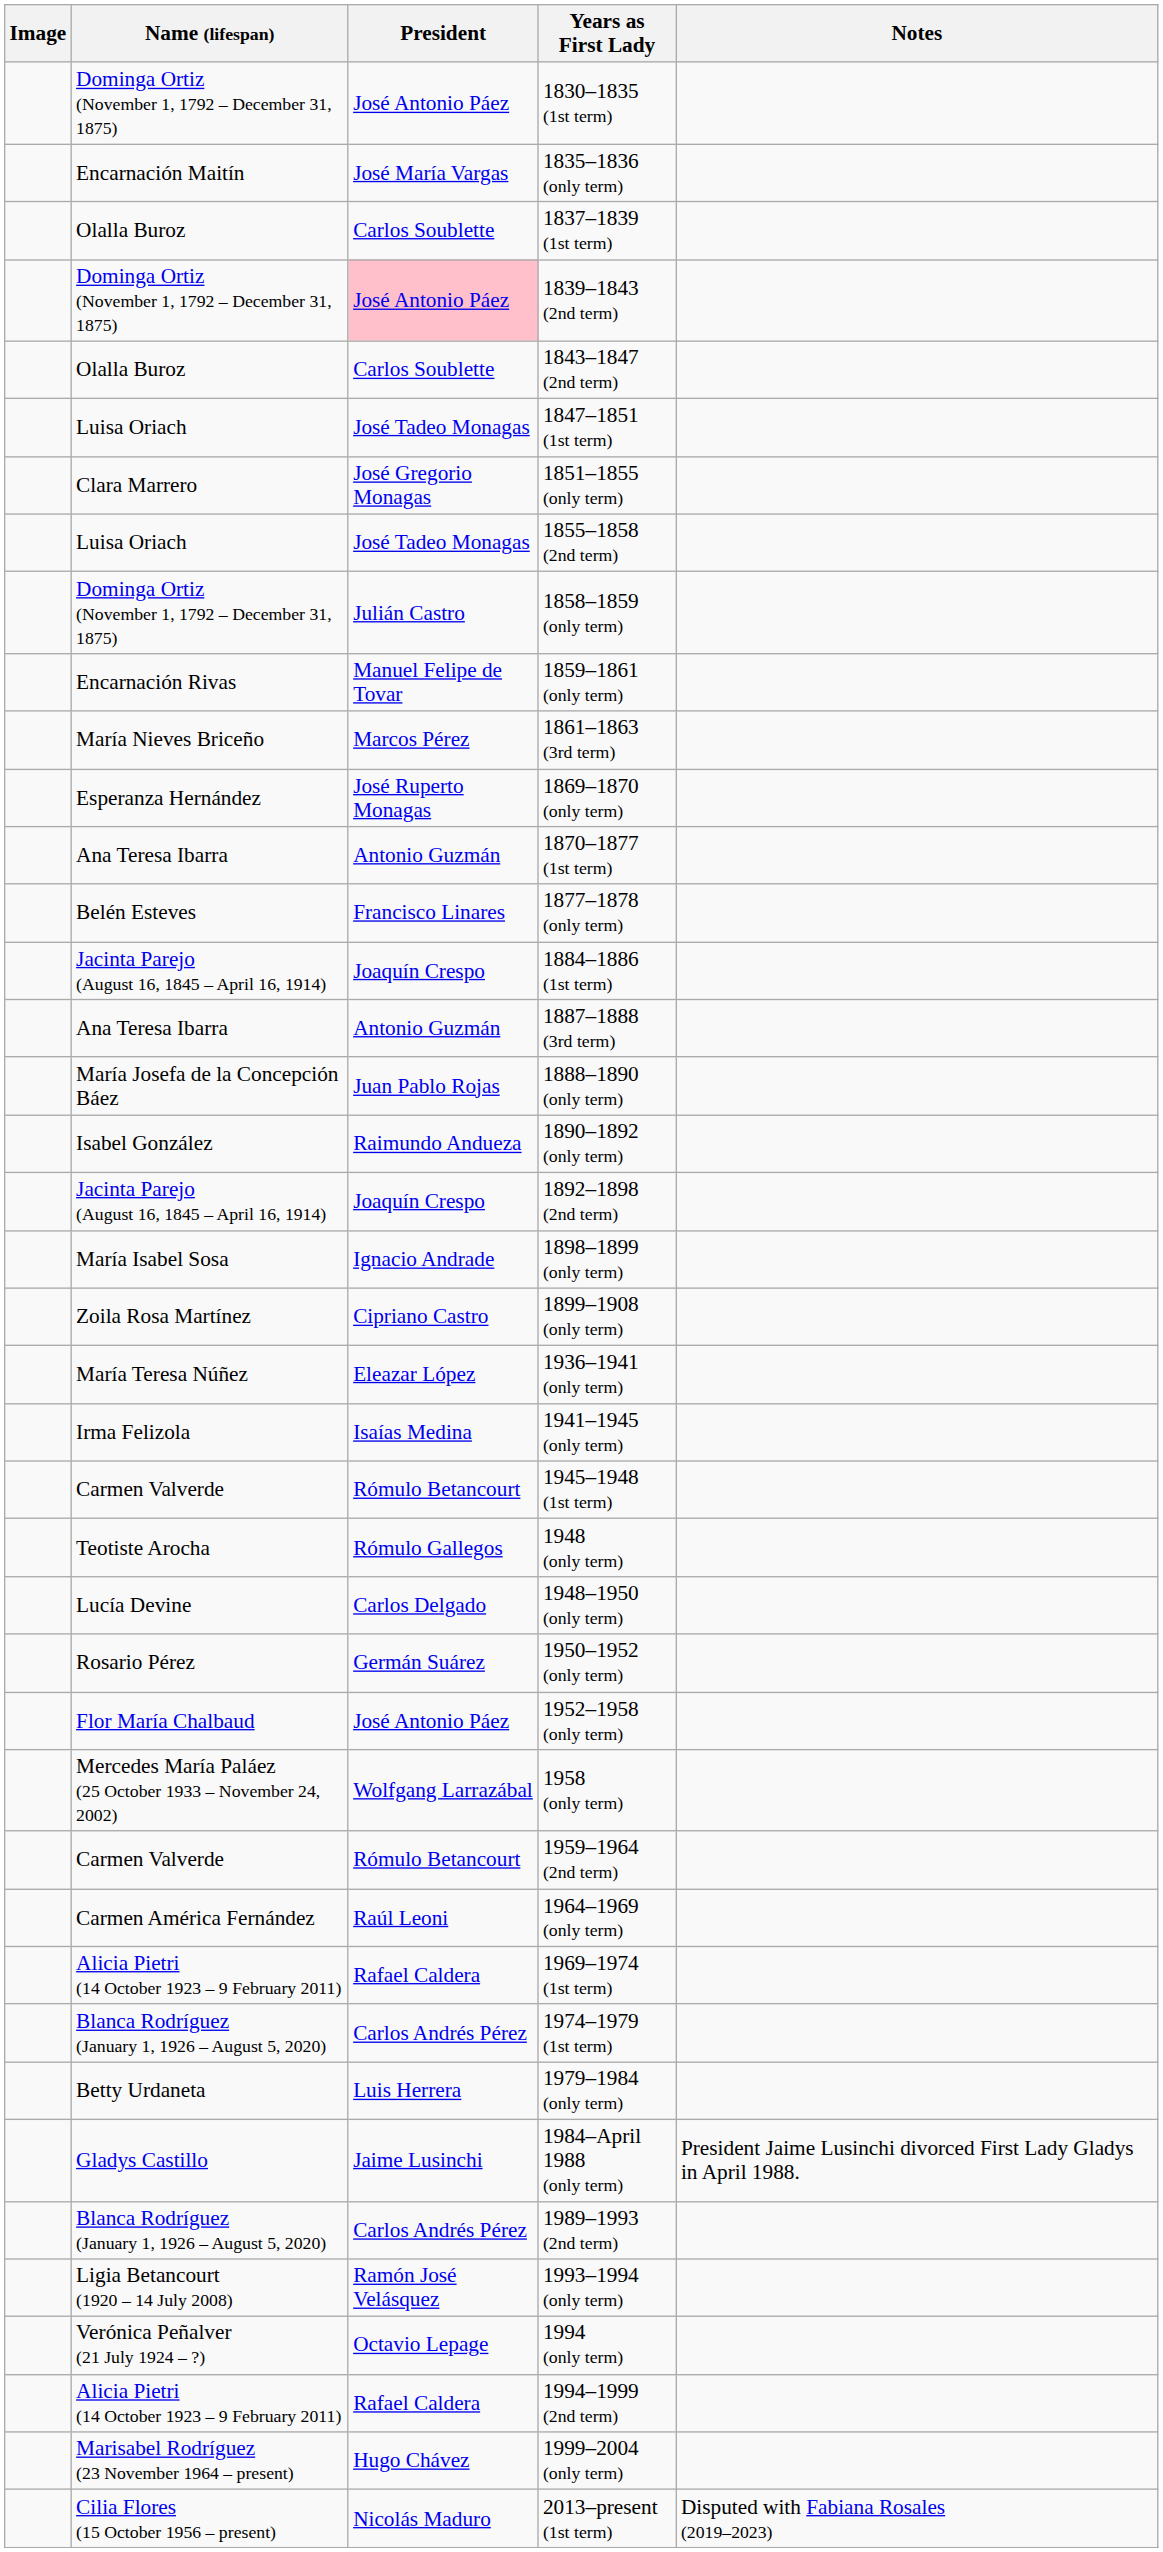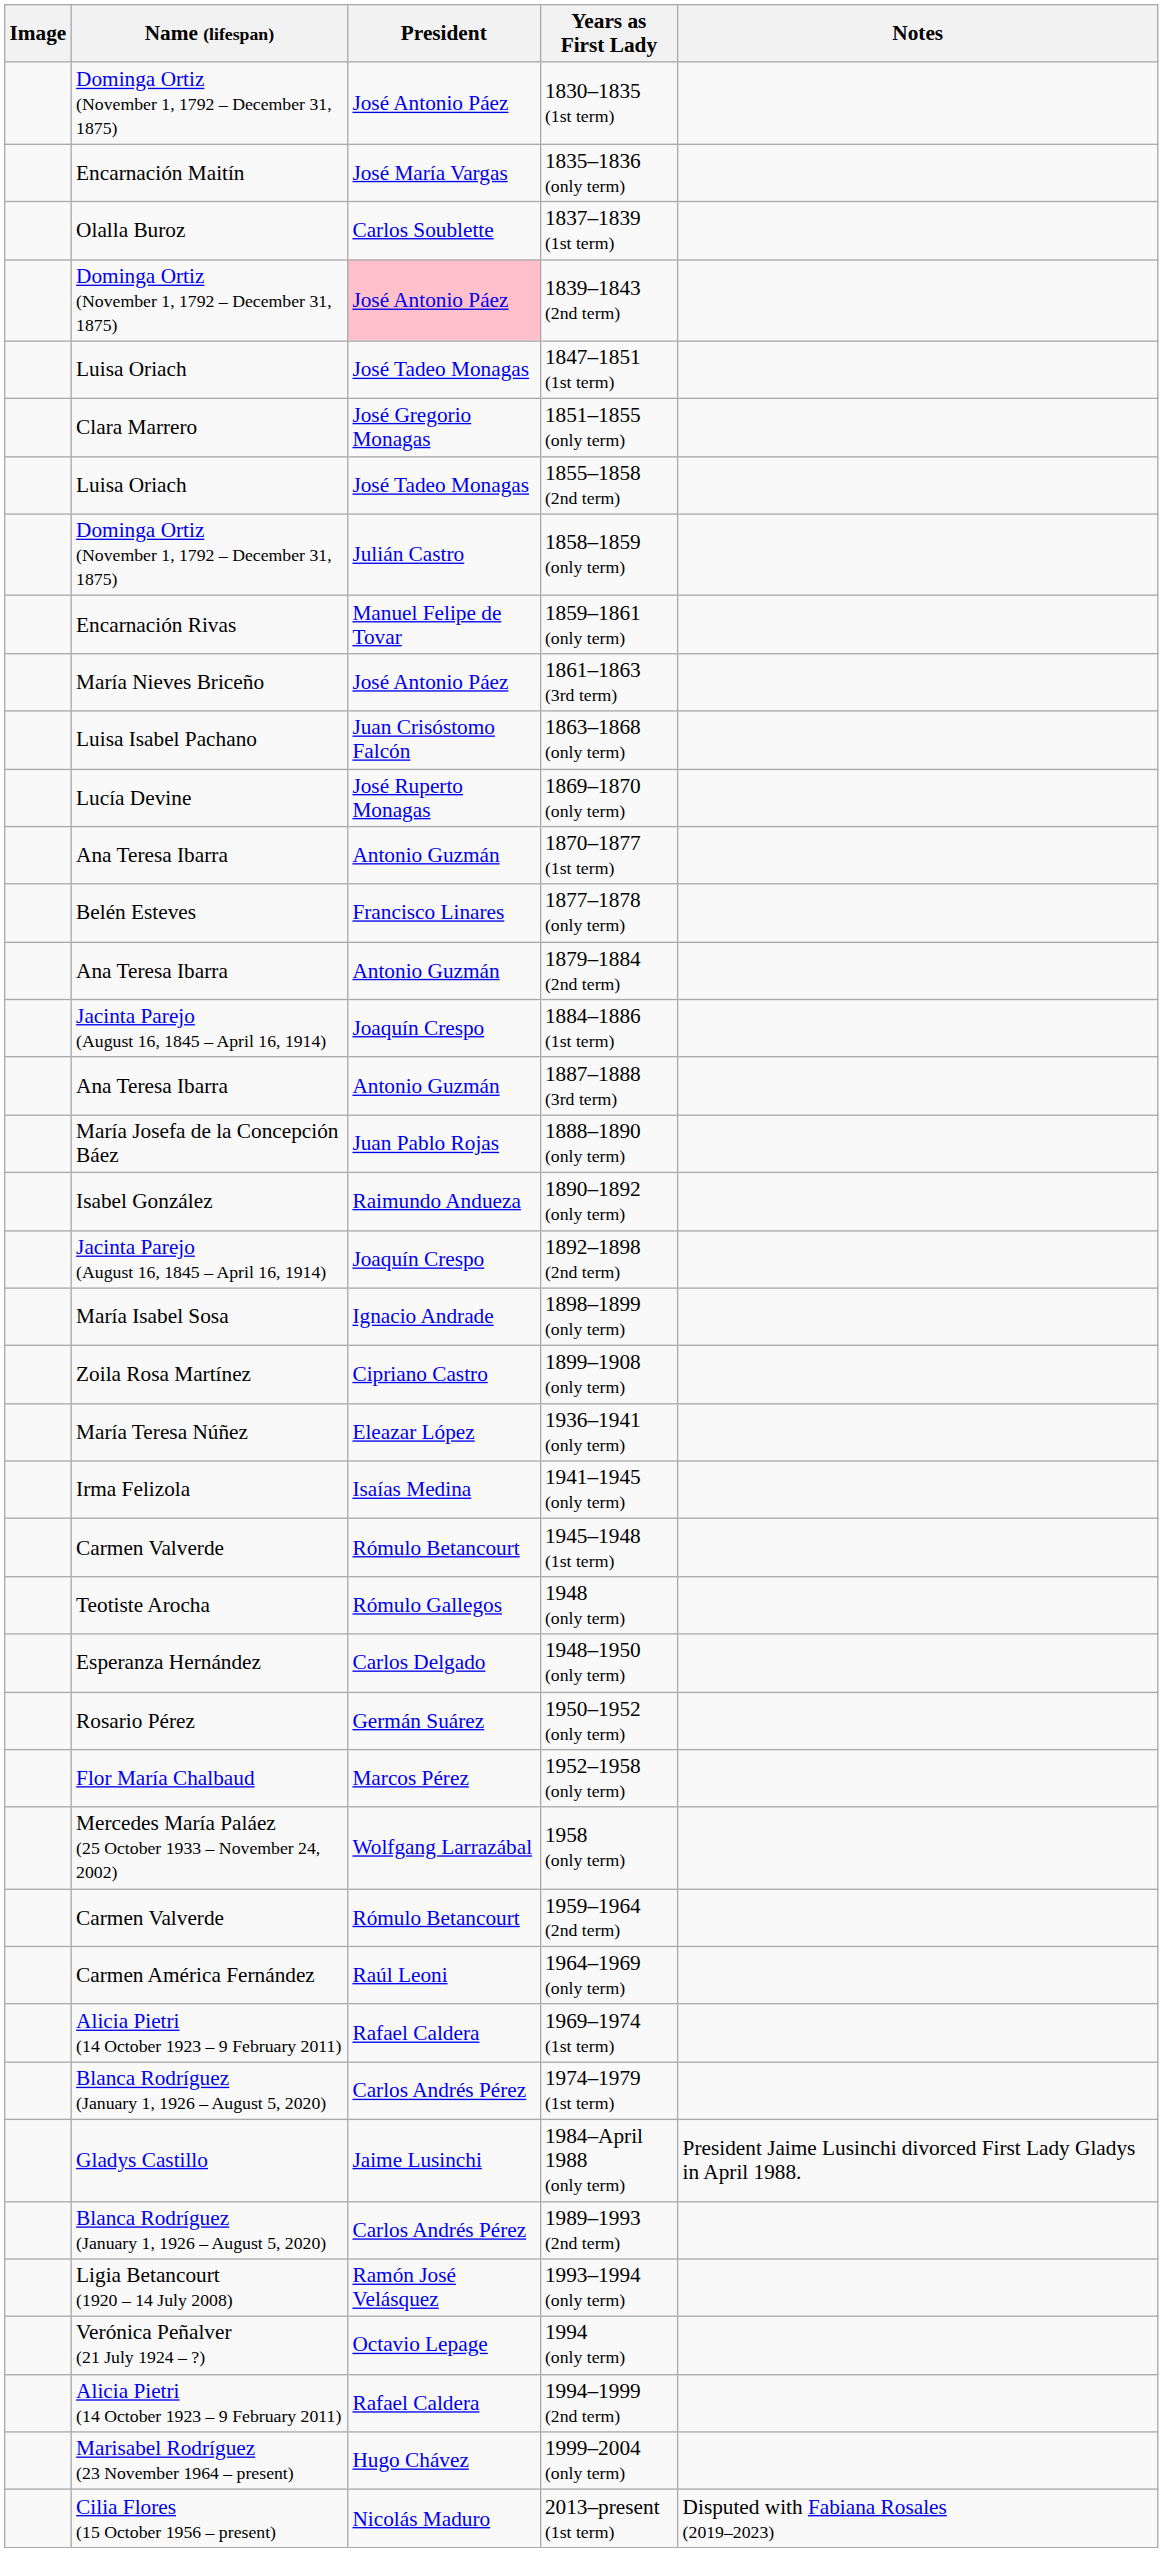- row: Olalla Buroz | Carlos Soublette | 1843–1847 (2nd term)
1861–1863 (3rd term) | President: Marcos Pérez -> José Antonio Páez
+ row: Luisa Isabel Pachano | Juan Crisóstomo Falcón | 1863–1868 (only term)
1869–1870 (only term) | Name (lifespan): Esperanza Hernández -> Lucía Devine
+ row: Ana Teresa Ibarra | Antonio Guzmán | 1879–1884 (2nd term)
1948–1950 (only term) | Name (lifespan): Lucía Devine -> Esperanza Hernández
1952–1958 (only term) | President: José Antonio Páez -> Marcos Pérez
- row: Betty Urdaneta | Luis Herrera | 1979–1984 (only term)
